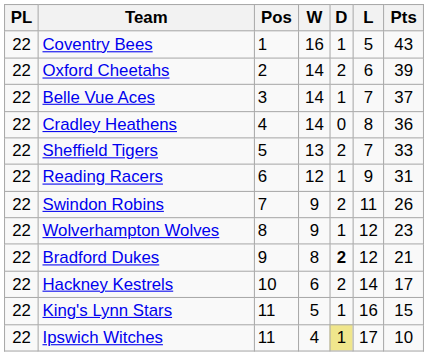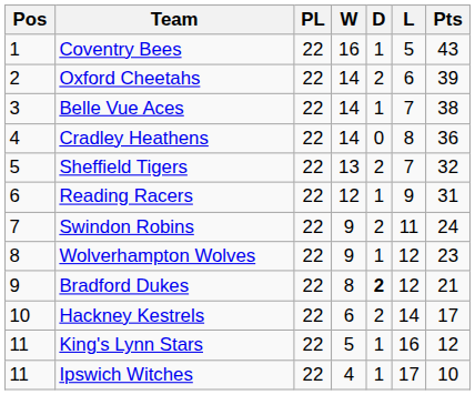columns swapped: Pos <-> PL
Belle Vue Aces | Pts: 37 -> 38
Sheffield Tigers | Pts: 33 -> 32
Swindon Robins | Pts: 26 -> 24
King's Lynn Stars | Pts: 15 -> 12
Ipswich Witches | D: khaki background -> no background
